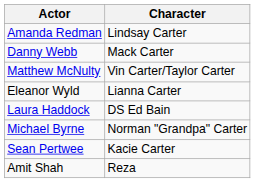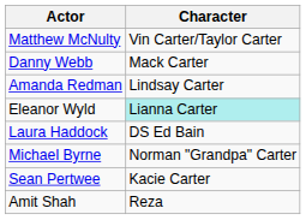rows swapped: Amanda Redman <-> Matthew McNulty
Eleanor Wyld | Character: no background -> paleturquoise background
